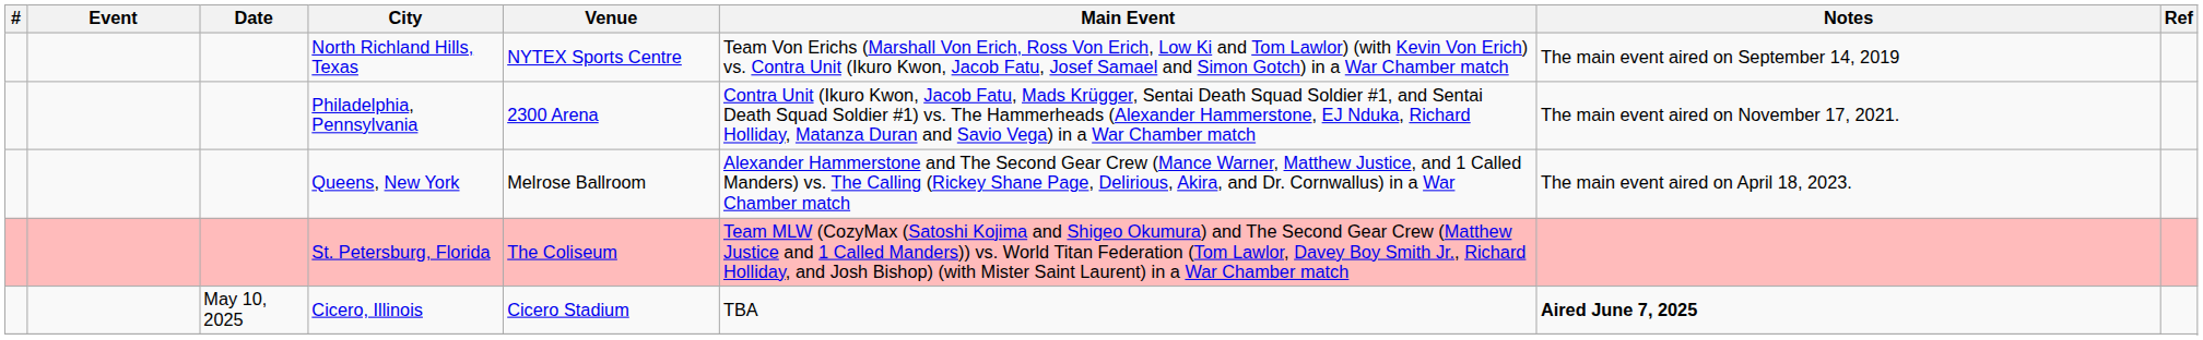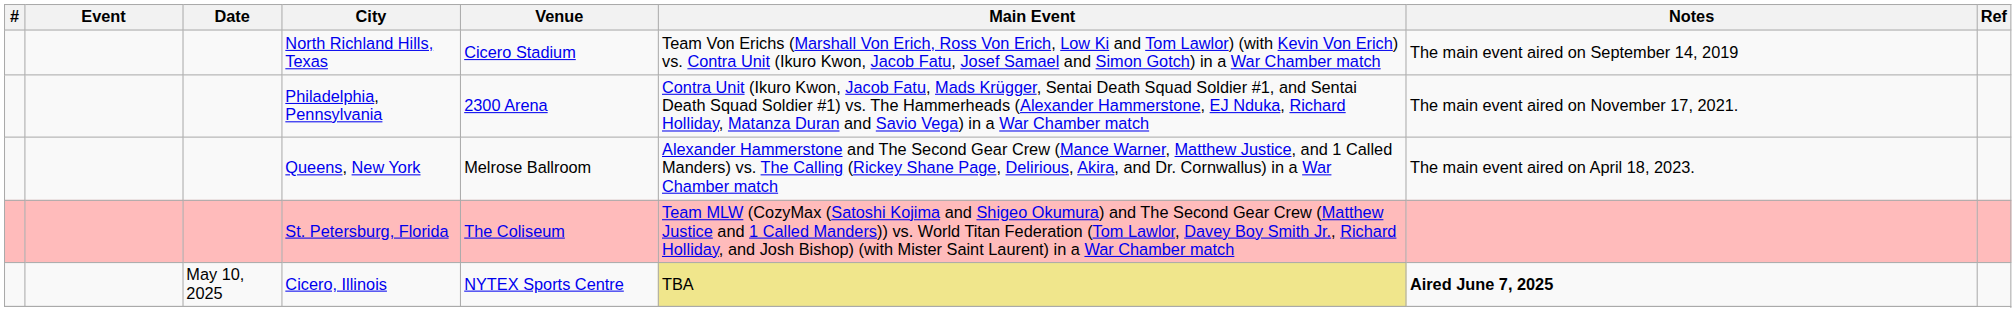North Richland Hills, Texas | Venue: NYTEX Sports Centre -> Cicero Stadium
Cicero, Illinois | Venue: Cicero Stadium -> NYTEX Sports Centre
Cicero, Illinois | Main Event: no background -> khaki background
